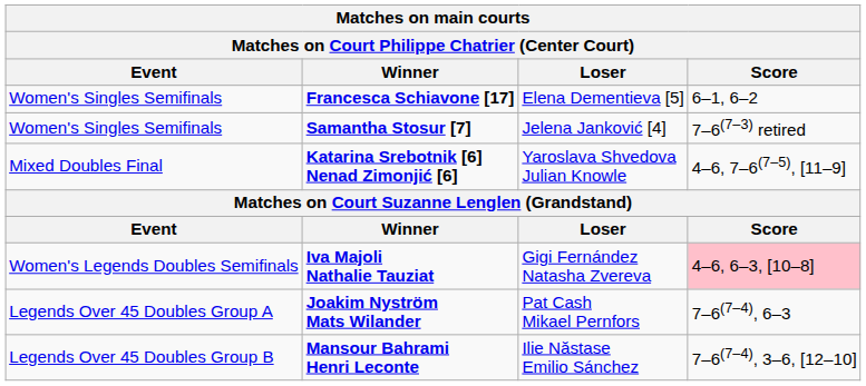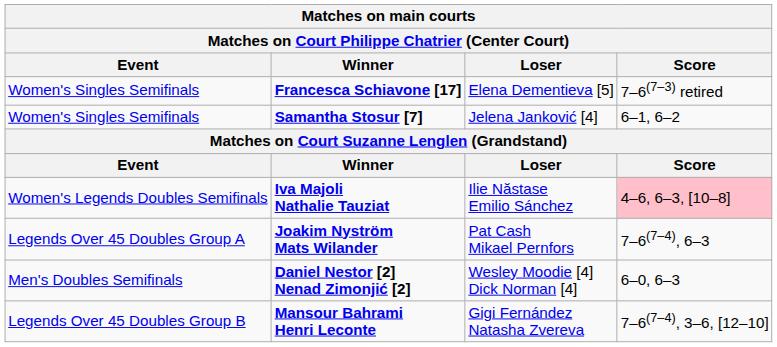Francesca Schiavone [17] | Score: 6–1, 6–2 -> 7–6(7–3) retired
Samantha Stosur [7] | Score: 7–6(7–3) retired -> 6–1, 6–2
- row: Mixed Doubles Final | Katarina Srebotnik [6] Nenad Zimonjić [6] | Yaroslava Shvedova Julian Knowle | 4–6, 7–6(7–5), [11–9]
Iva Majoli Nathalie Tauziat | Loser: Gigi Fernández Natasha Zvereva -> Ilie Năstase Emilio Sánchez
+ row: Men's Doubles Semifinals | Daniel Nestor [2] Nenad Zimonjić [2] | Wesley Moodie [4] Dick Norman [4] | 6–0, 6–3
Mansour Bahrami Henri Leconte | Loser: Ilie Năstase Emilio Sánchez -> Gigi Fernández Natasha Zvereva
